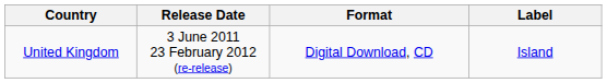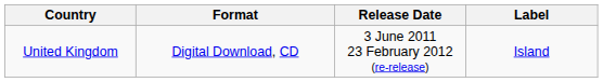columns swapped: Release Date <-> Format
